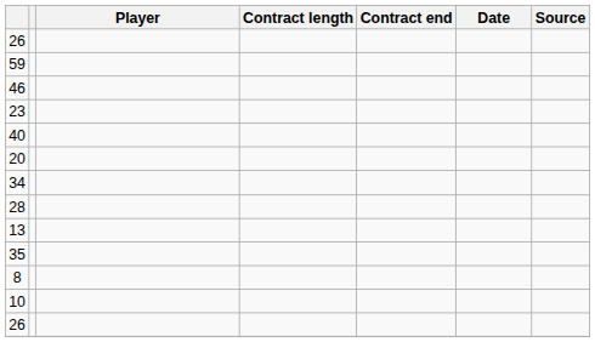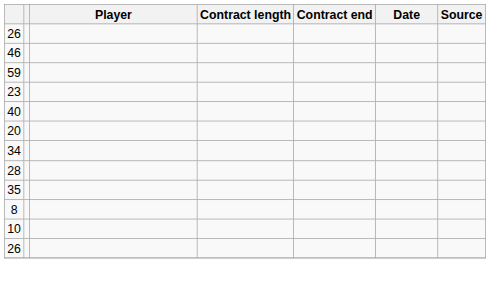rows swapped: 59 <-> 46
- row: 13
